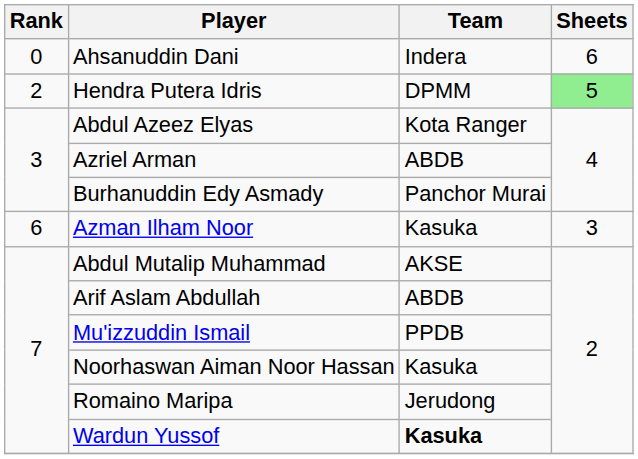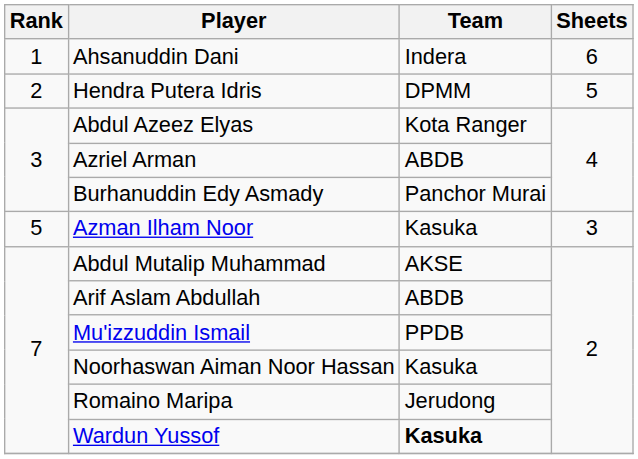Ahsanuddin Dani | Rank: 0 -> 1
Hendra Putera Idris | Sheets: lightgreen background -> no background
Azman Ilham Noor | Rank: 6 -> 5
